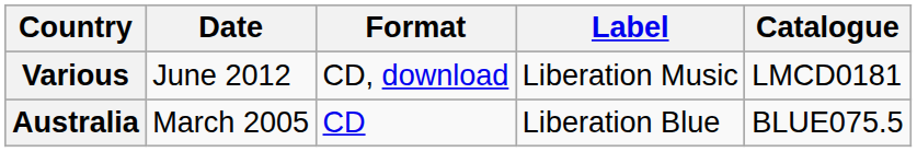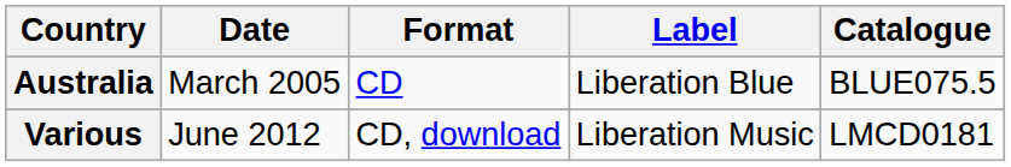rows swapped: Australia <-> Various
